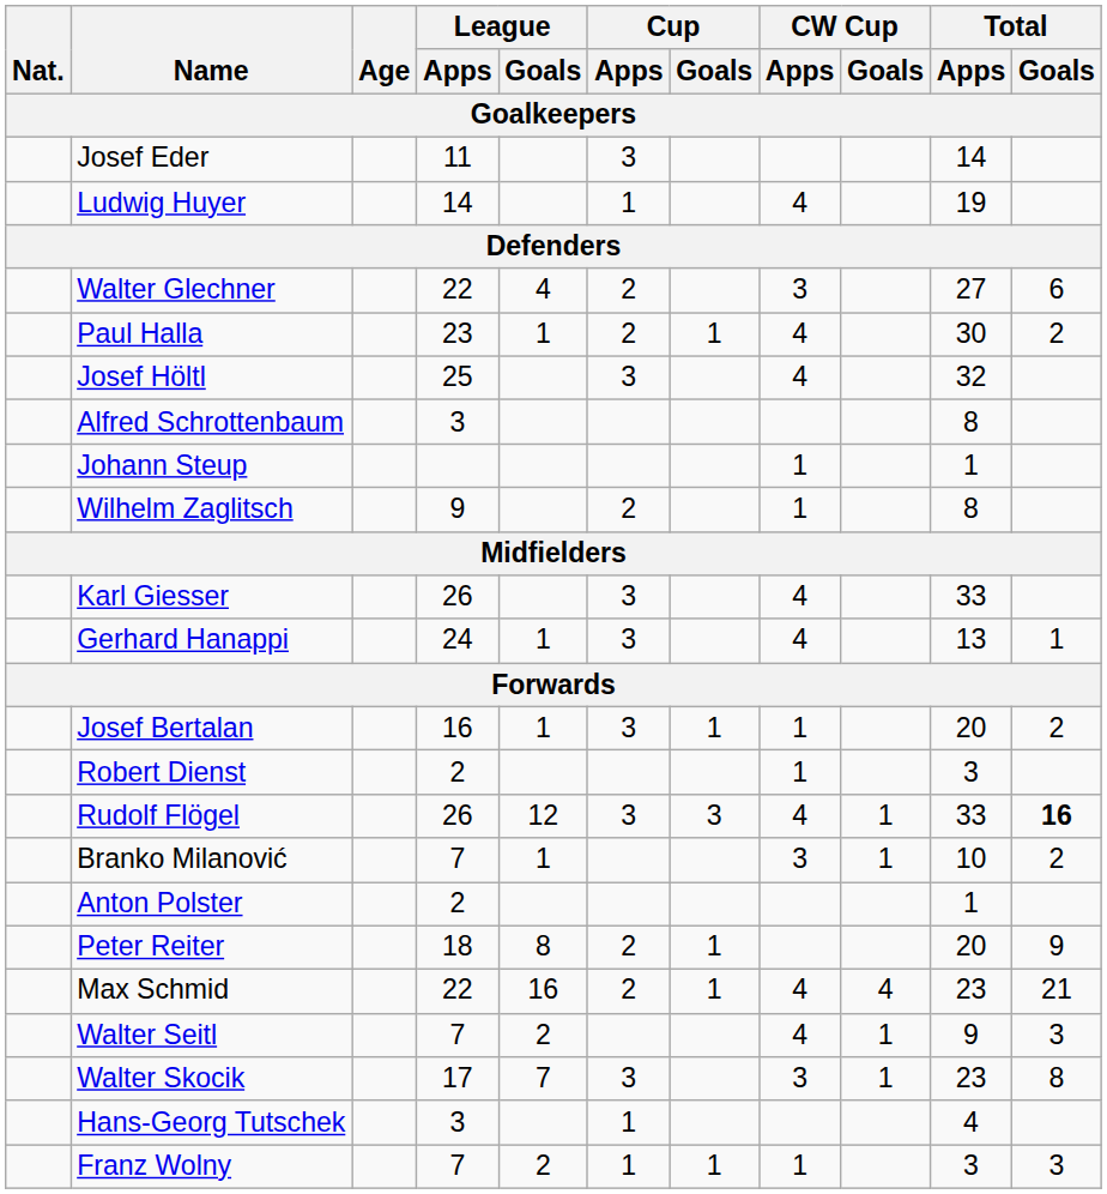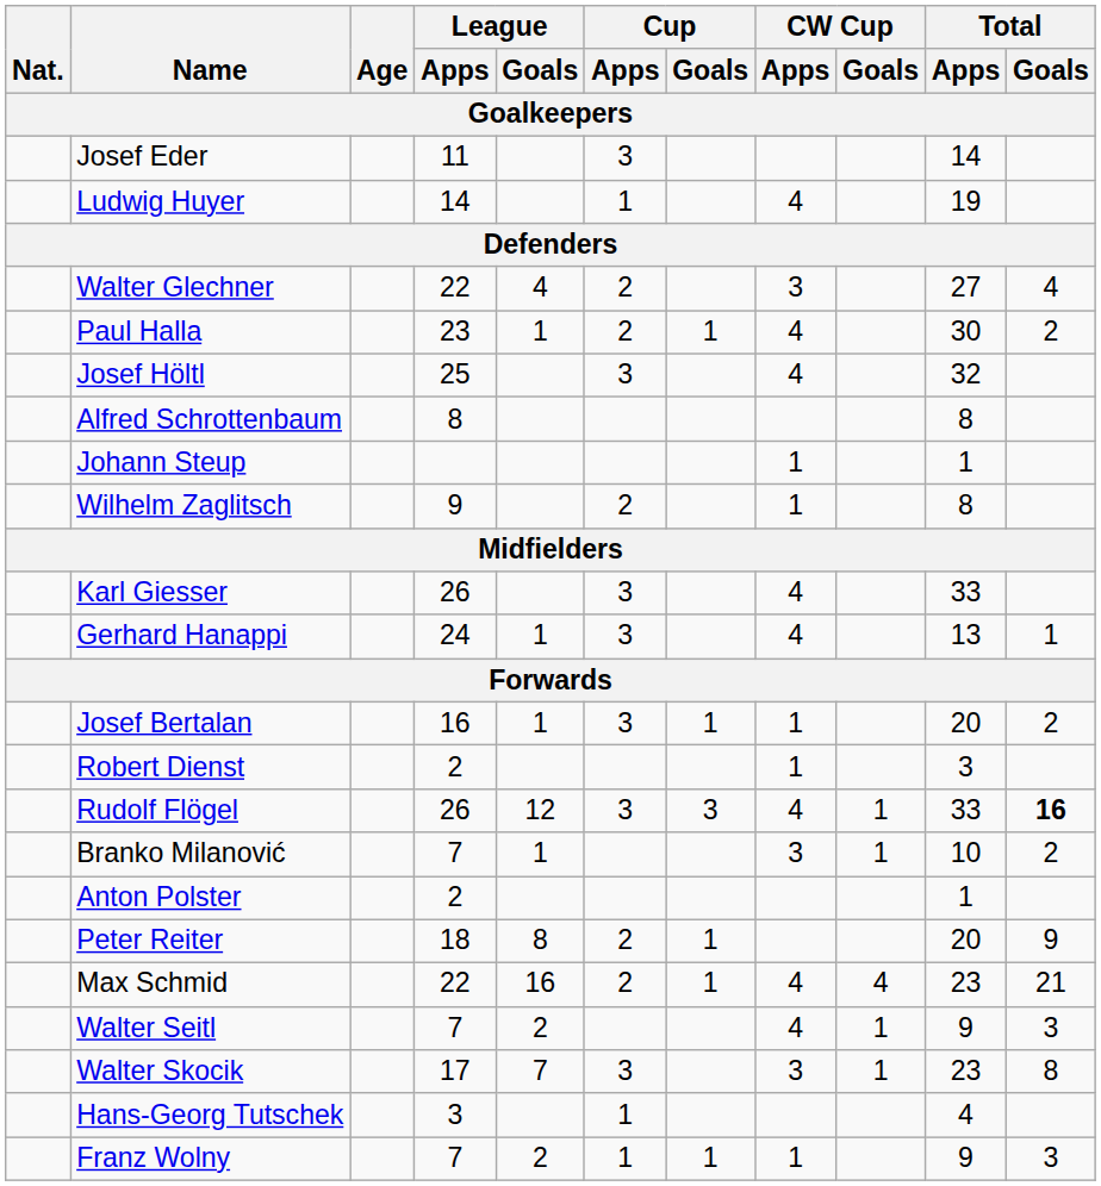Walter Glechner | Total / Goals: 6 -> 4
Alfred Schrottenbaum | League / Apps: 3 -> 8
Franz Wolny | Total / Apps: 3 -> 9
